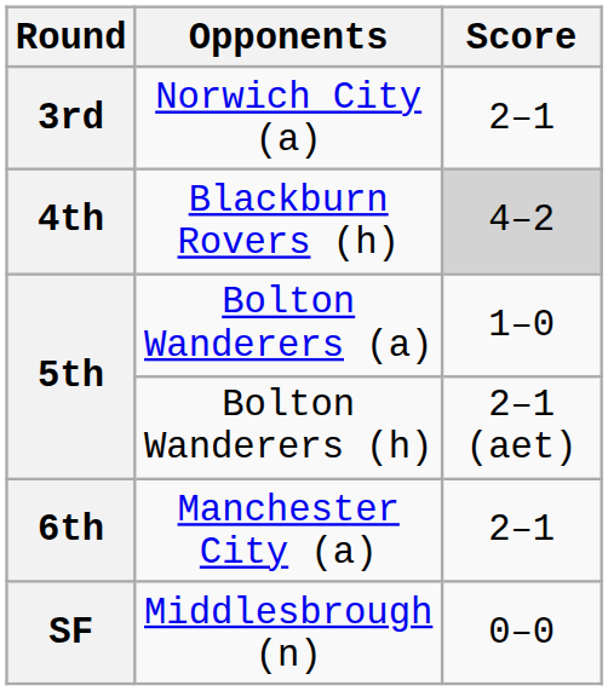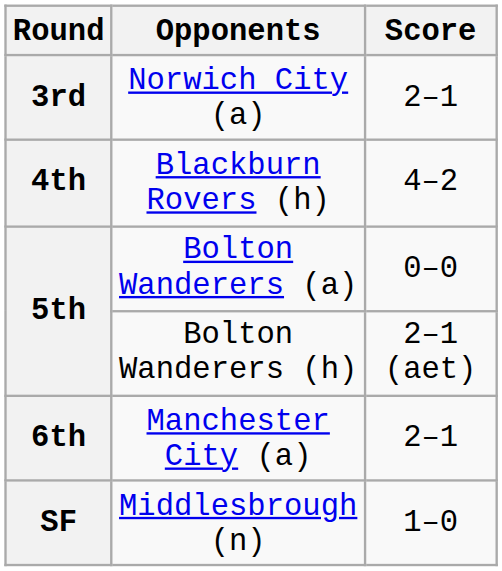Blackburn Rovers (h) | Score: lightgrey background -> no background
Bolton Wanderers (a) | Score: 1–0 -> 0–0
Middlesbrough (n) | Score: 0–0 -> 1–0
